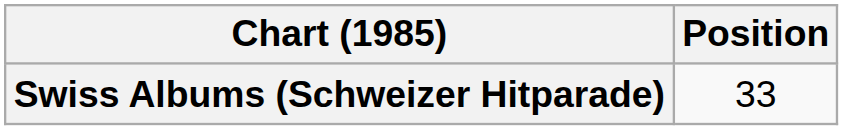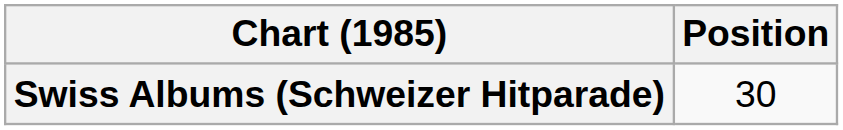Swiss Albums (Schweizer Hitparade) | Position: 33 -> 30
